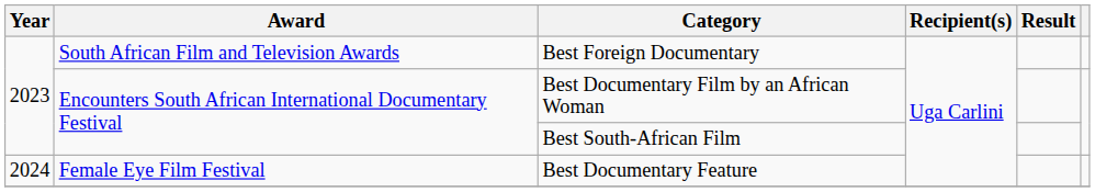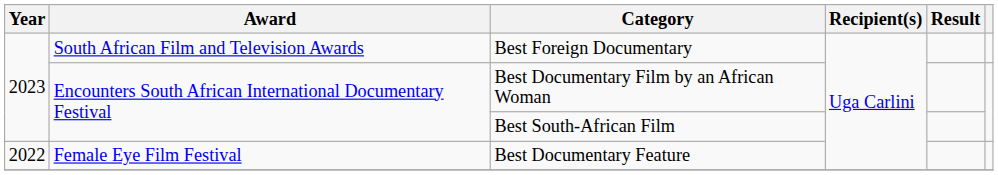Best Documentary Feature | Year: 2024 -> 2022
